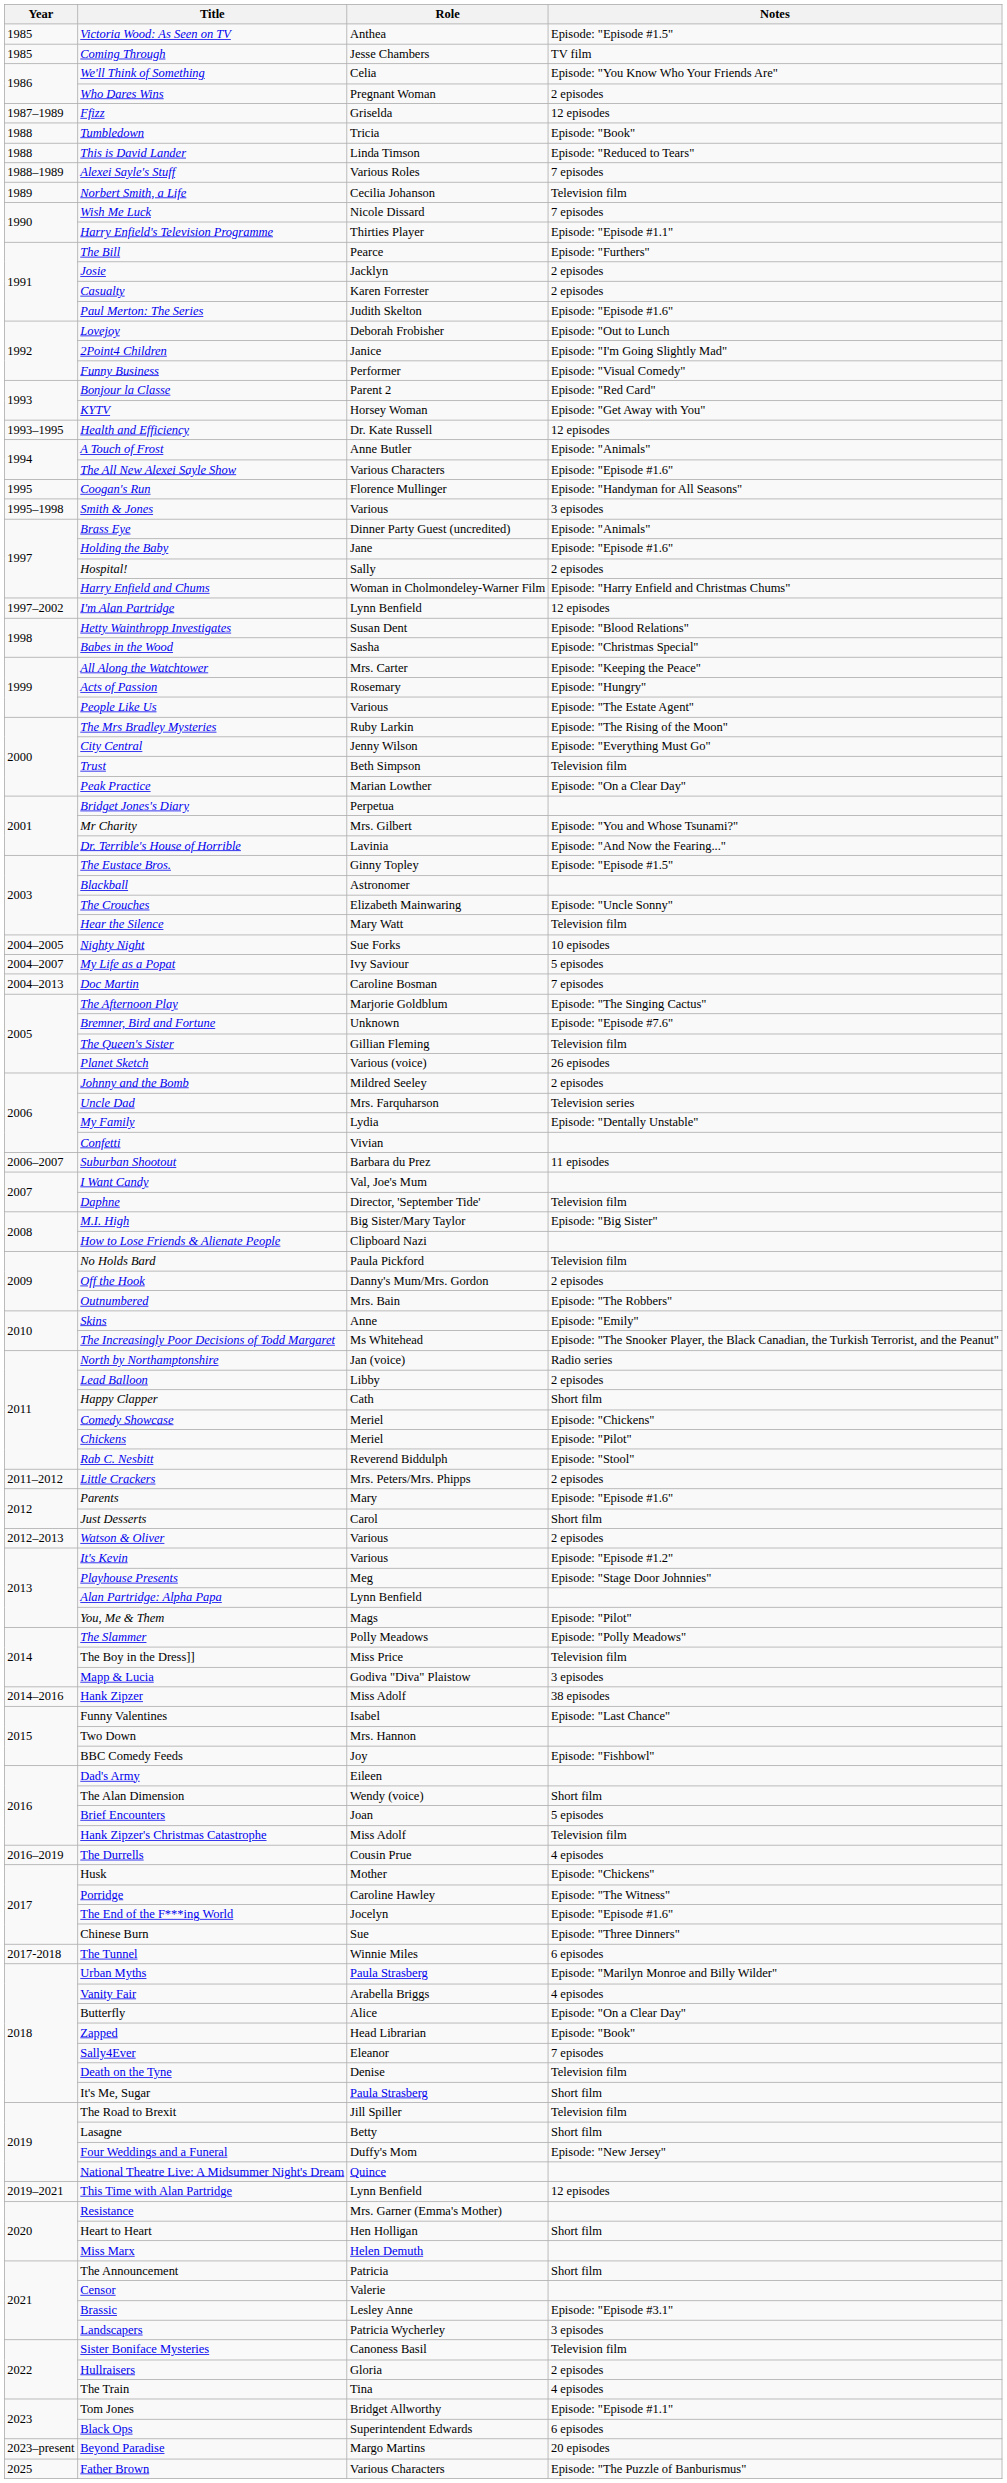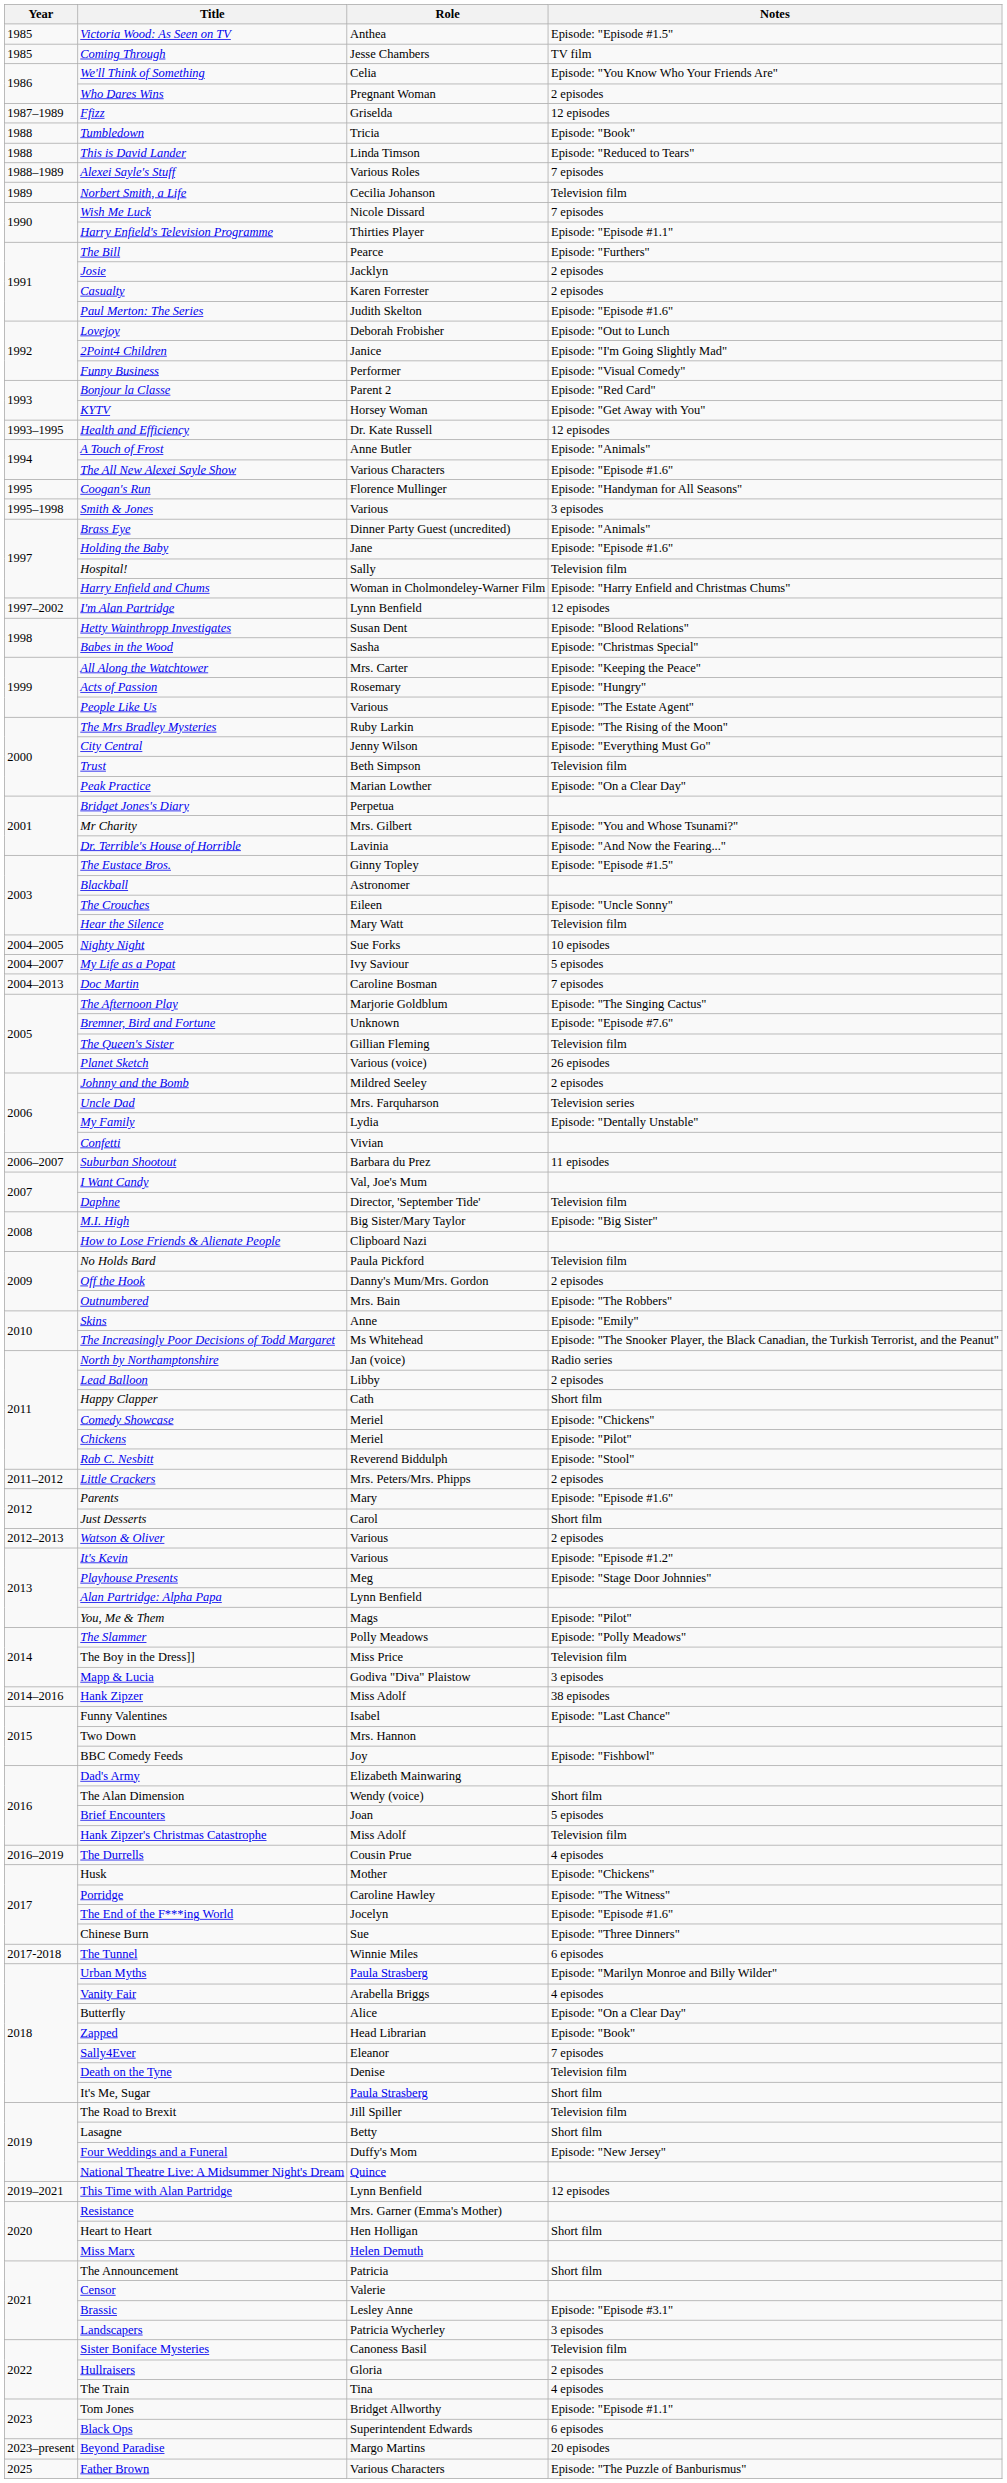Hospital! | Notes: 2 episodes -> Television film
The Crouches | Role: Elizabeth Mainwaring -> Eileen
Dad's Army | Role: Eileen -> Elizabeth Mainwaring
